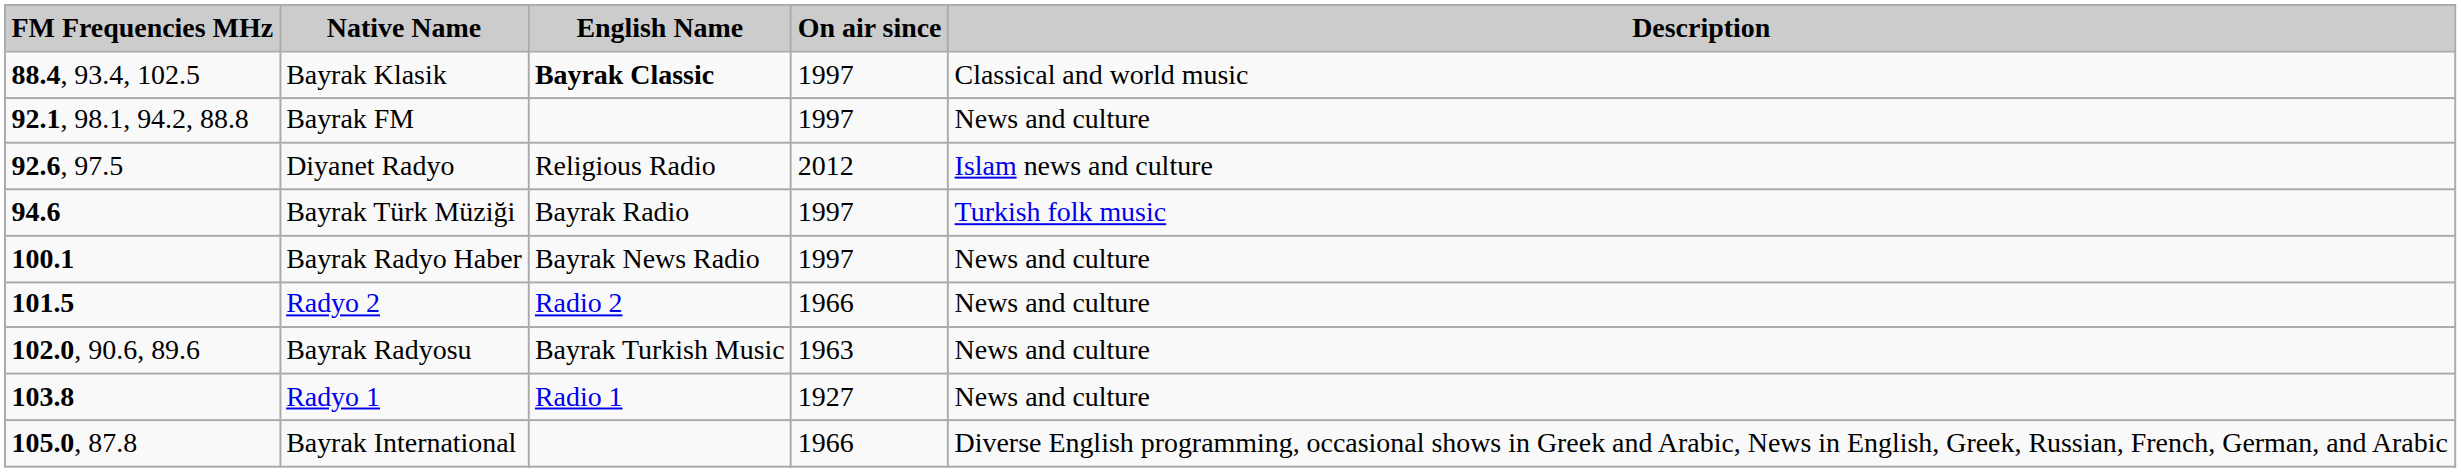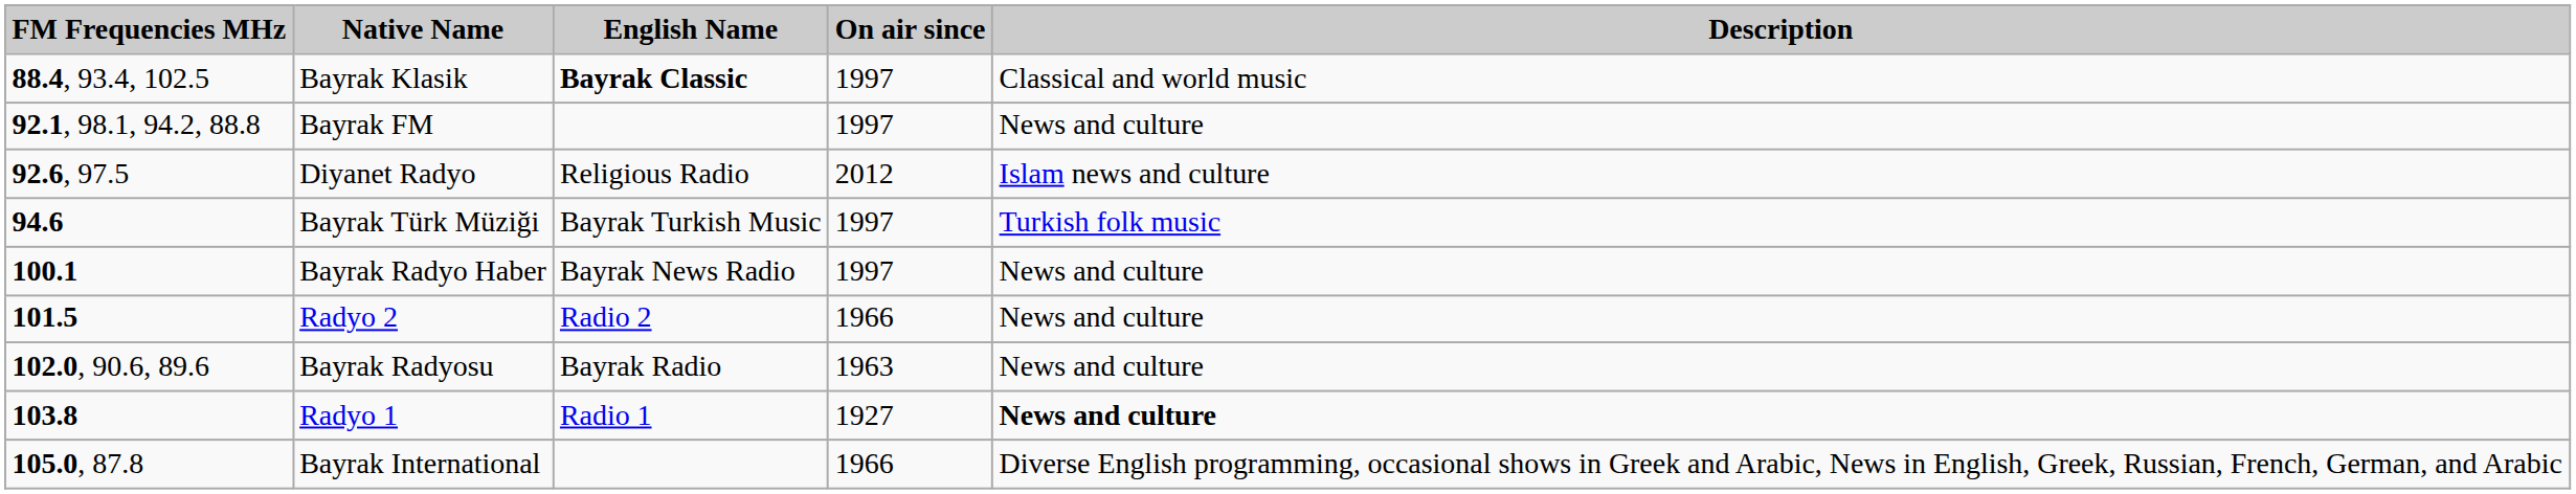Bayrak Türk Müziği | English Name: Bayrak Radio -> Bayrak Turkish Music
Bayrak Radyosu | English Name: Bayrak Turkish Music -> Bayrak Radio
Radyo 1 | Description: normal -> bold
